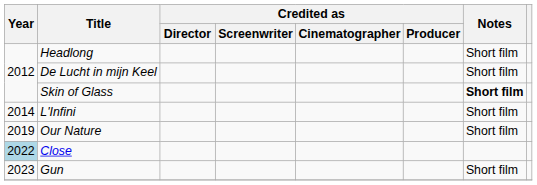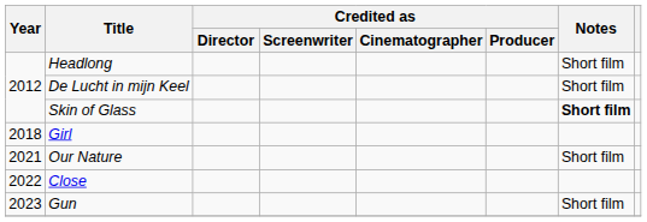- row: 2014 | L'Infini | Short film
+ row: 2018 | Girl
Our Nature | Year: 2019 -> 2021
Close | Year: lightblue background -> no background
